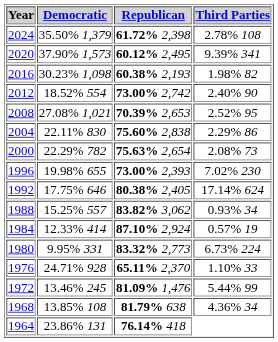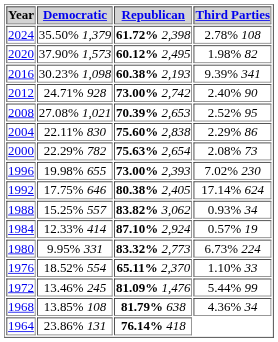2020 | Third Parties: 9.39% 341 -> 1.98% 82
2016 | Third Parties: 1.98% 82 -> 9.39% 341
2012 | Democratic: 18.52% 554 -> 24.71% 928
1976 | Democratic: 24.71% 928 -> 18.52% 554
